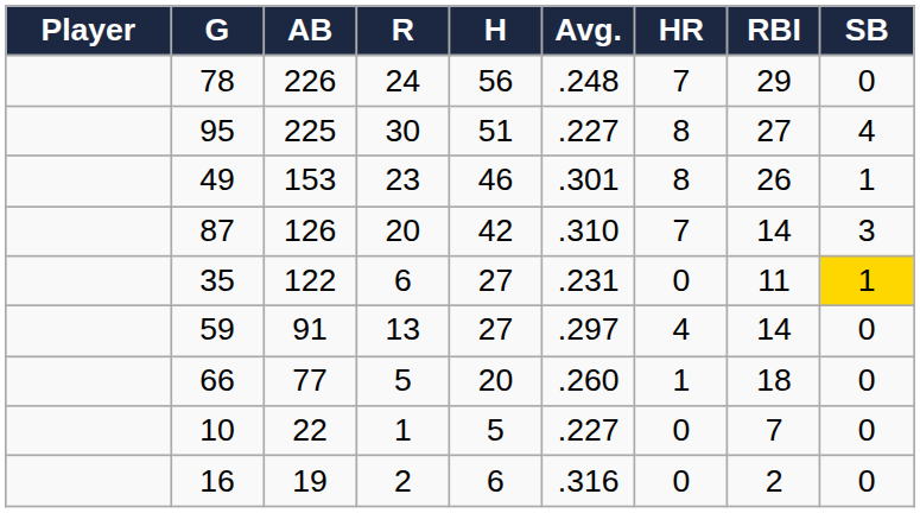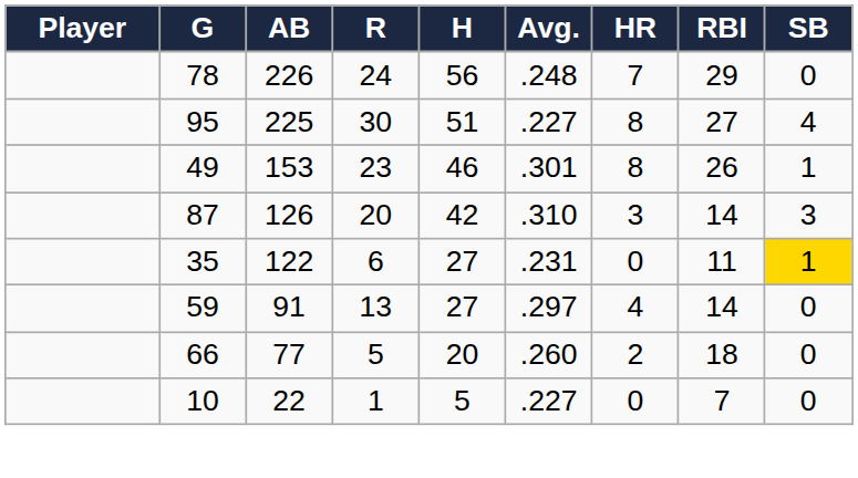87 | HR: 7 -> 3
66 | HR: 1 -> 2
- row: 16 | 19 | 2 | 6 | .316 | 0 | 2 | 0
